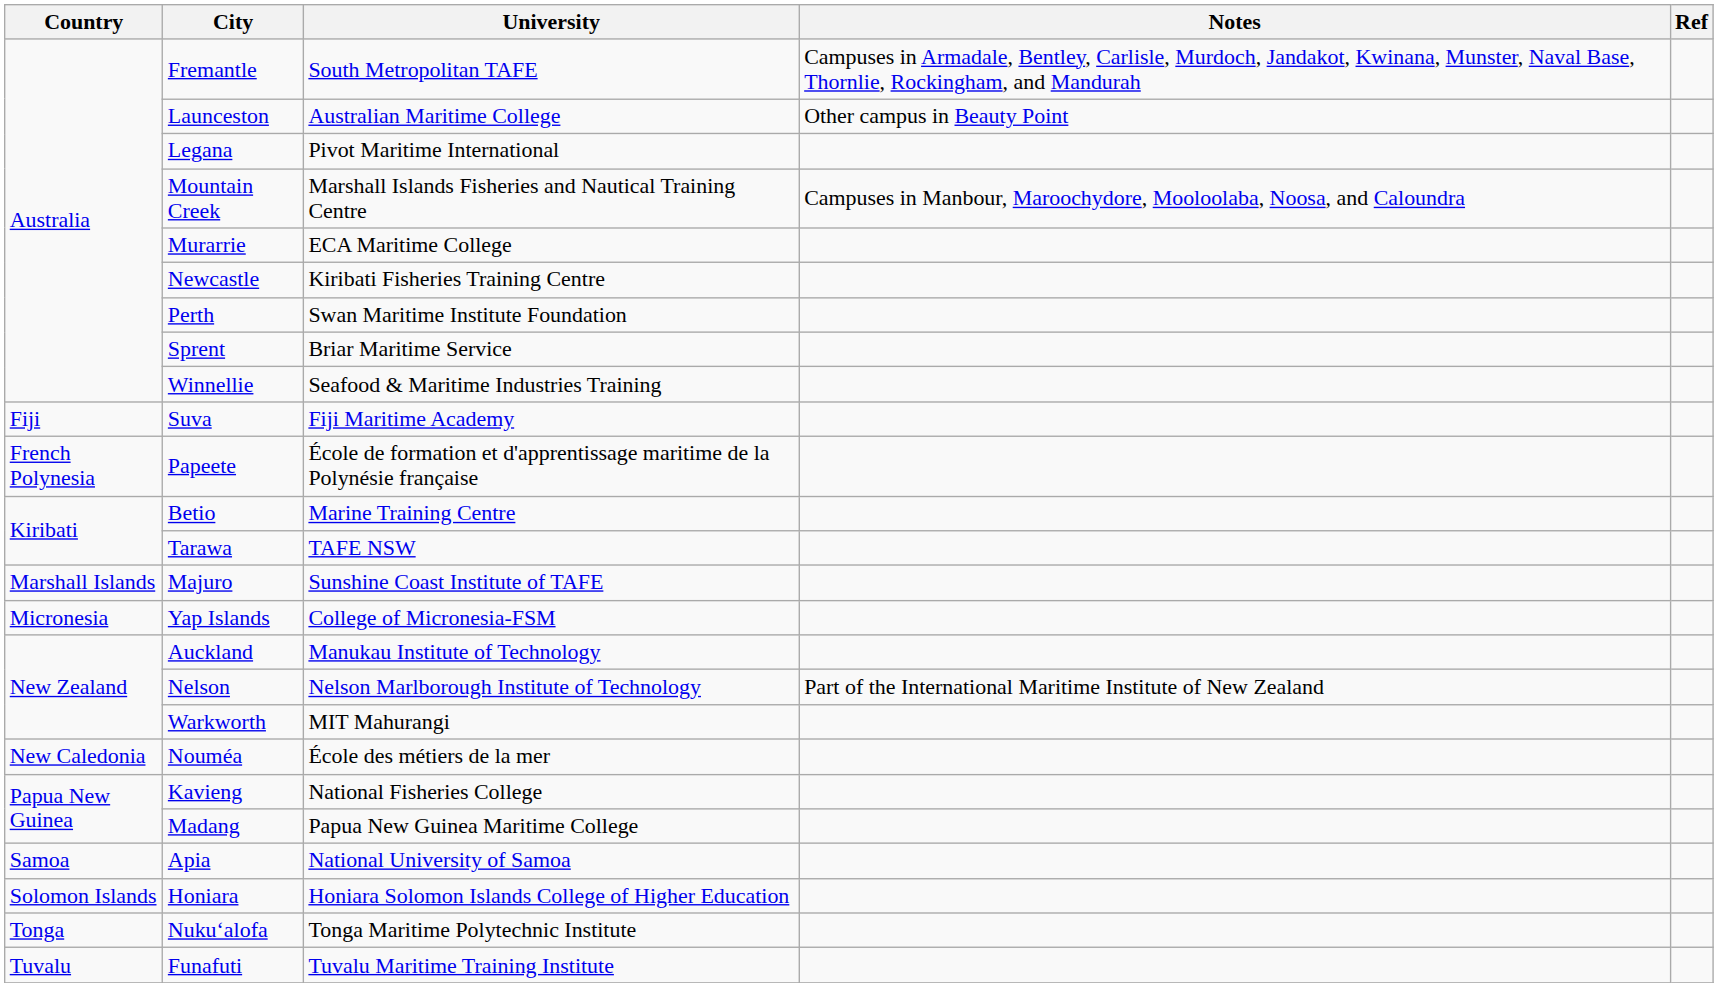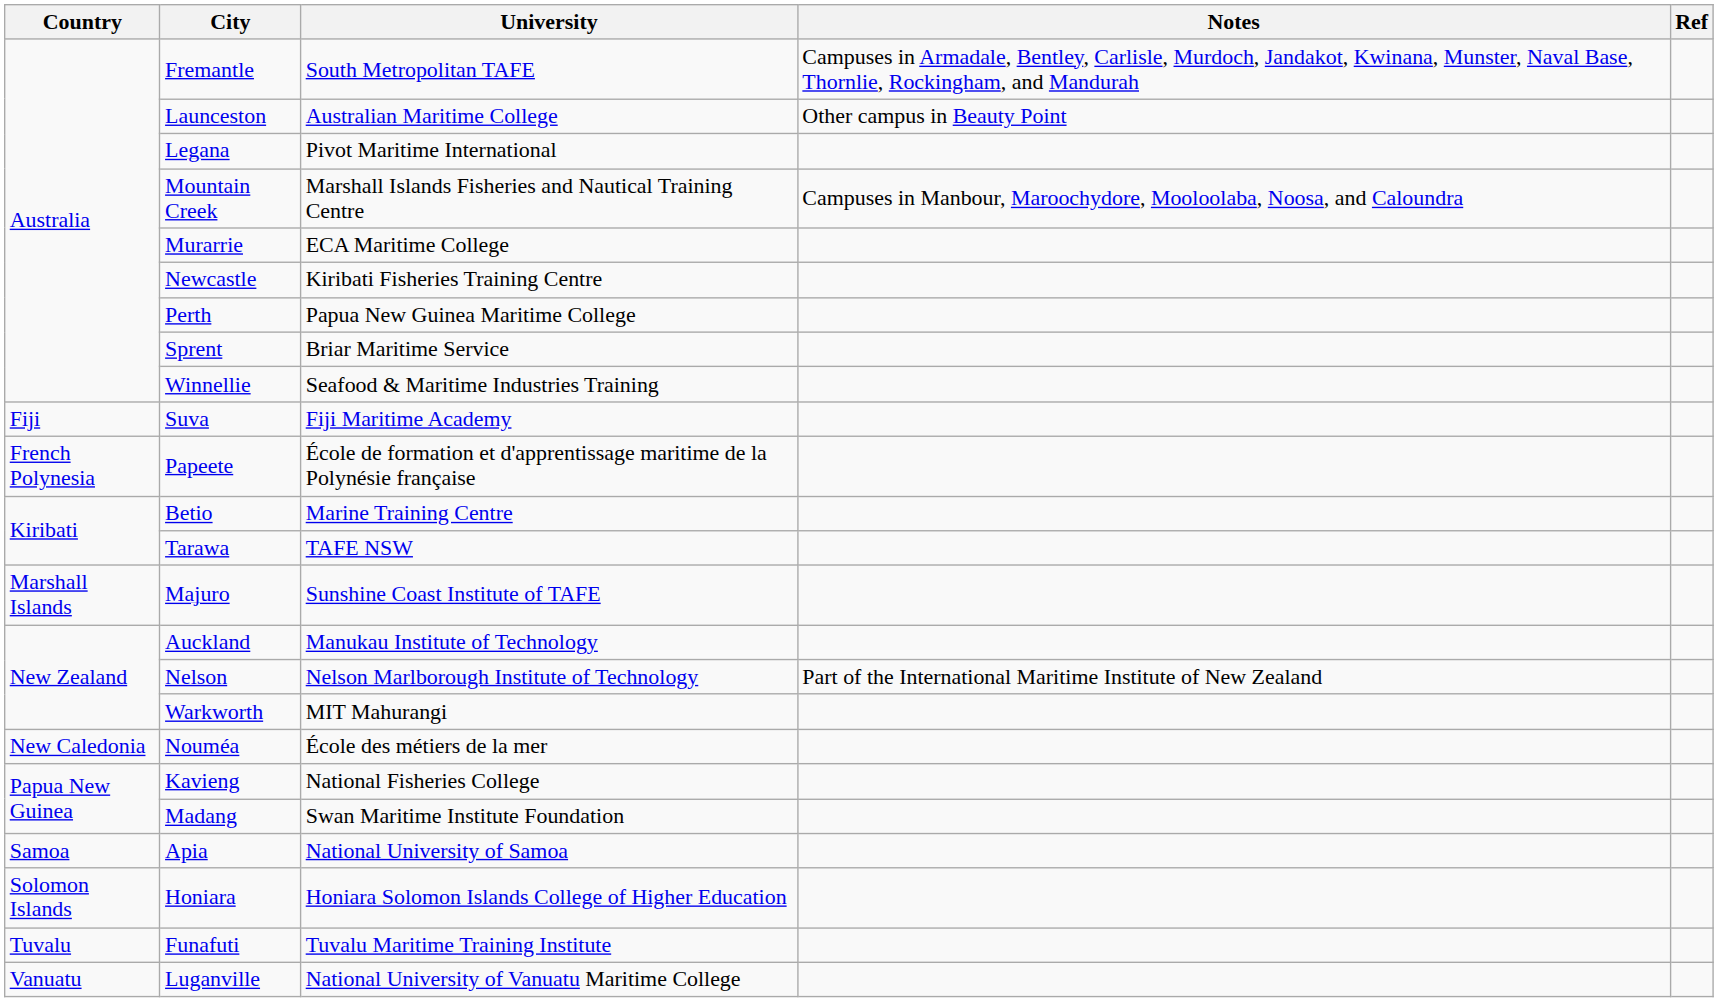Perth | University: Swan Maritime Institute Foundation -> Papua New Guinea Maritime College
- row: Micronesia | Yap Islands | College of Micronesia-FSM
Madang | University: Papua New Guinea Maritime College -> Swan Maritime Institute Foundation
- row: Tonga | Nukuʻalofa | Tonga Maritime Polytechnic Institute
+ row: Vanuatu | Luganville | National University of Vanuatu Maritime College
